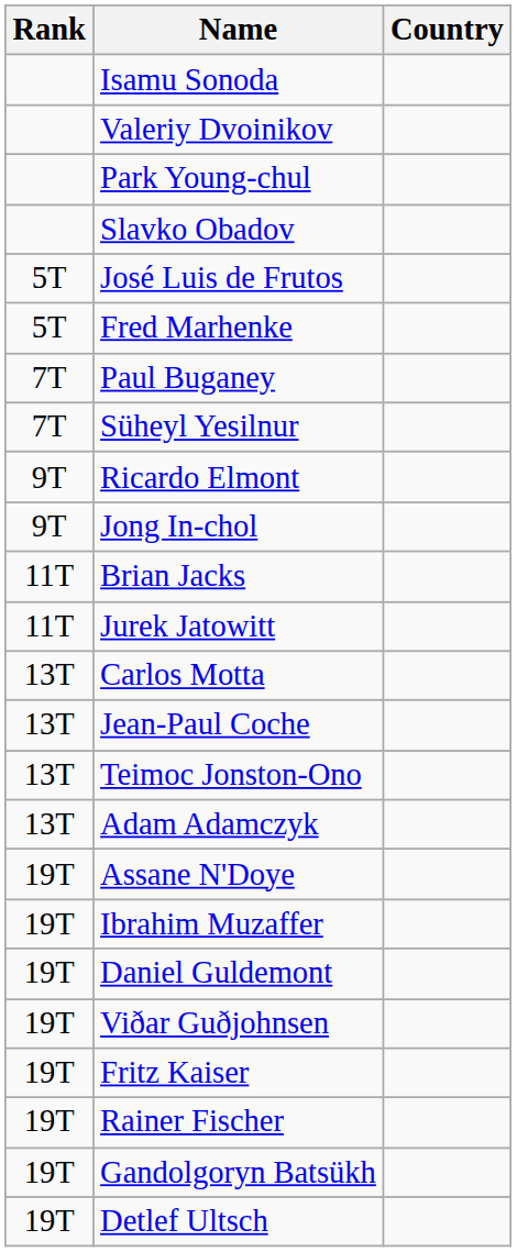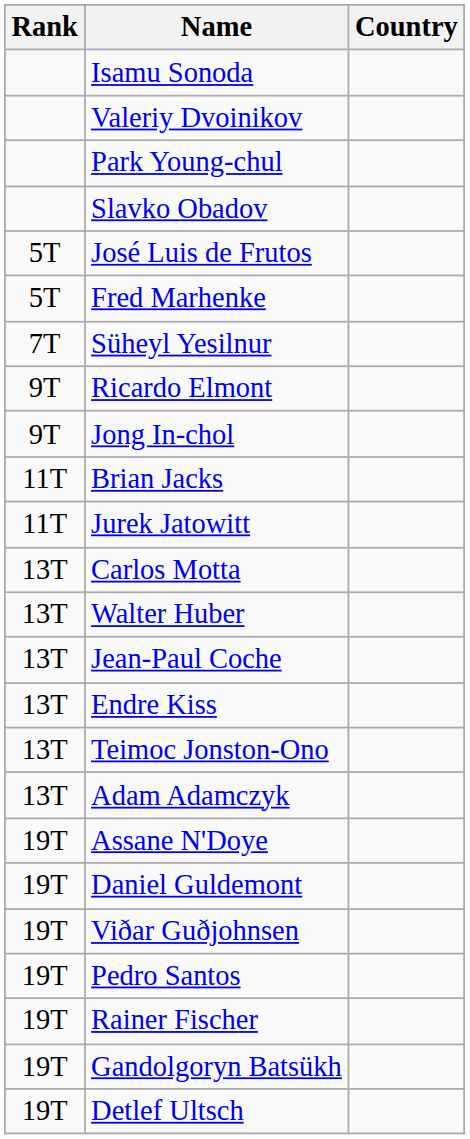- row: 7T | Paul Buganey
+ row: 13T | Walter Huber
+ row: 13T | Endre Kiss
- row: 19T | Ibrahim Muzaffer
- row: 19T | Fritz Kaiser
+ row: 19T | Pedro Santos
